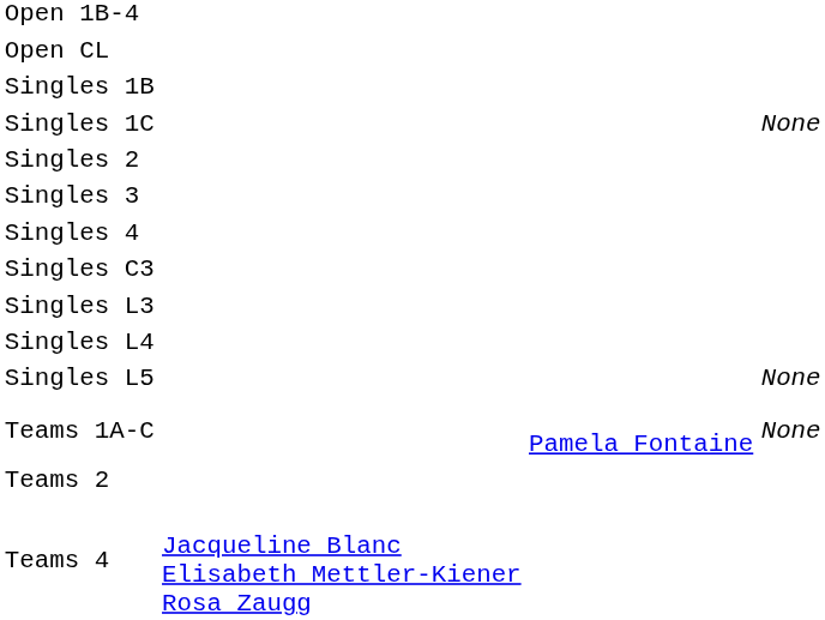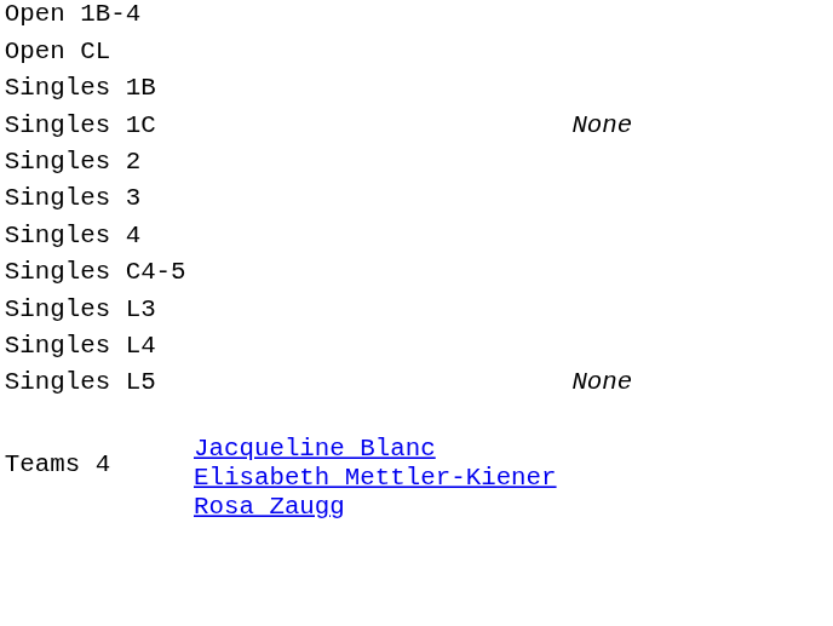- row: Singles C3
+ row: Singles C4-5
- row: Teams 1A-C | Pamela Fontaine | None
- row: Teams 2
